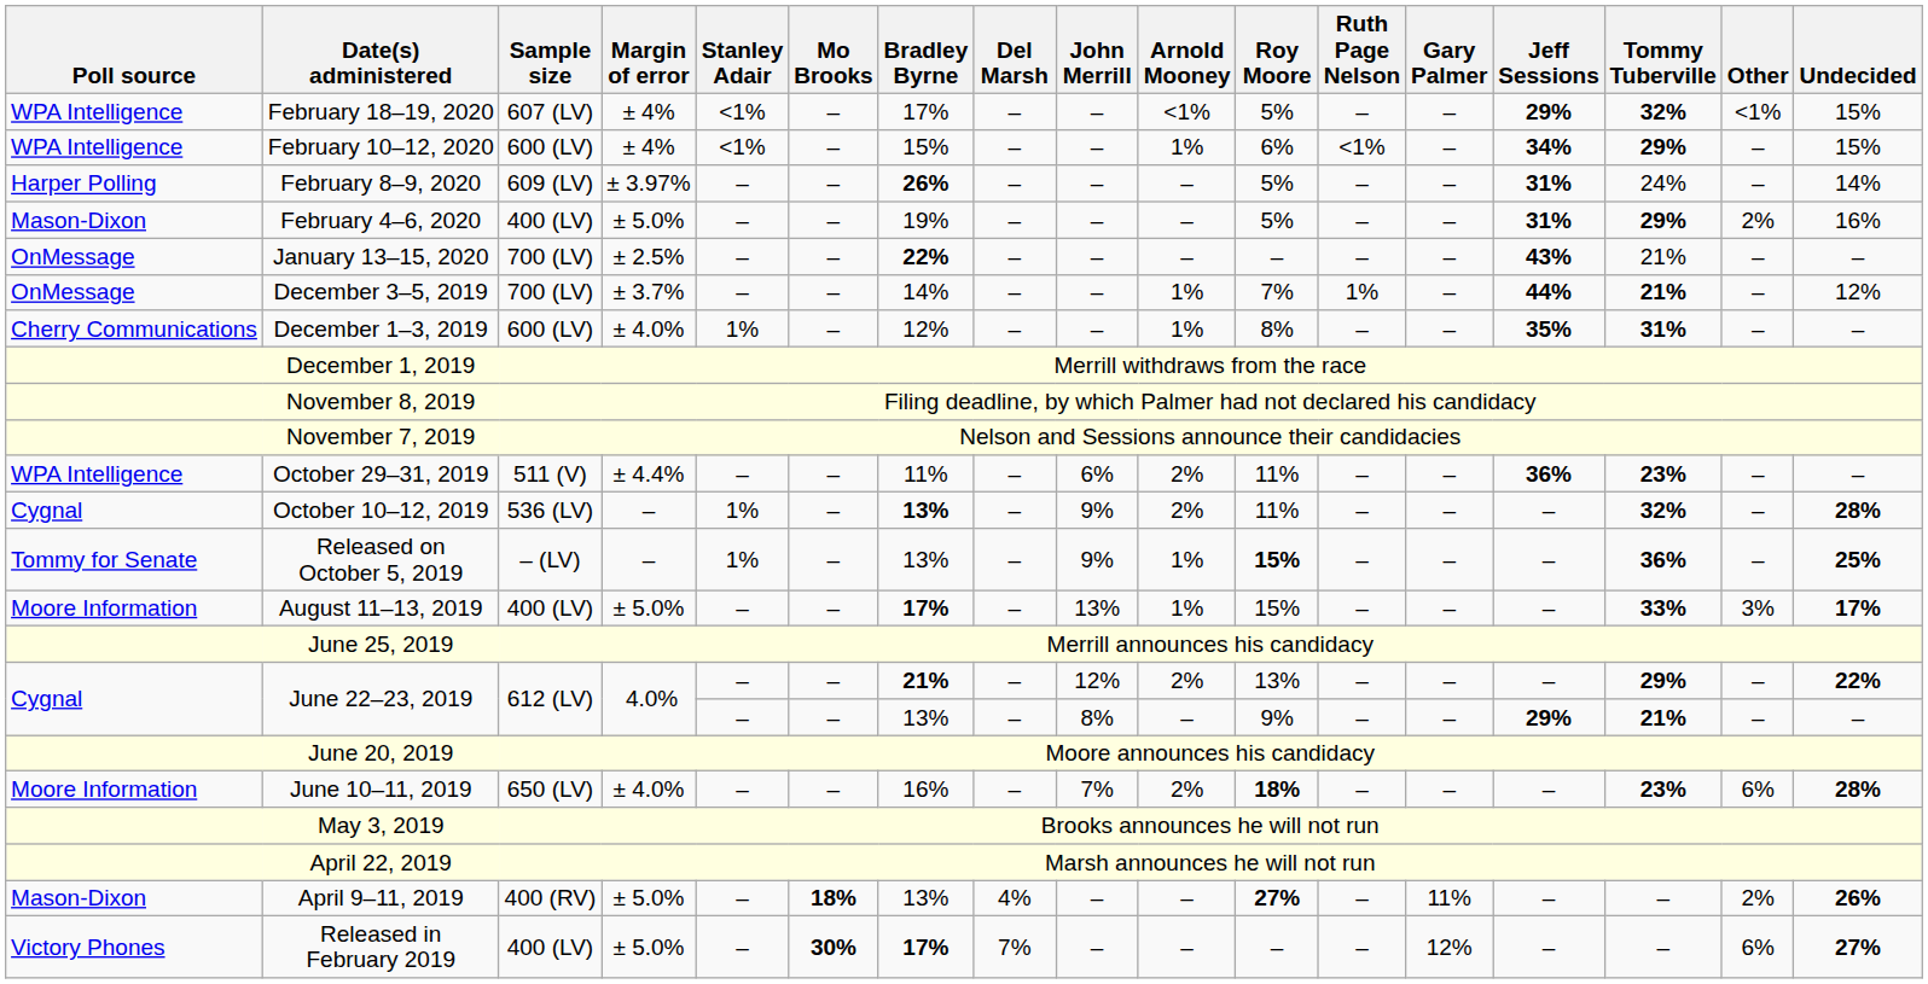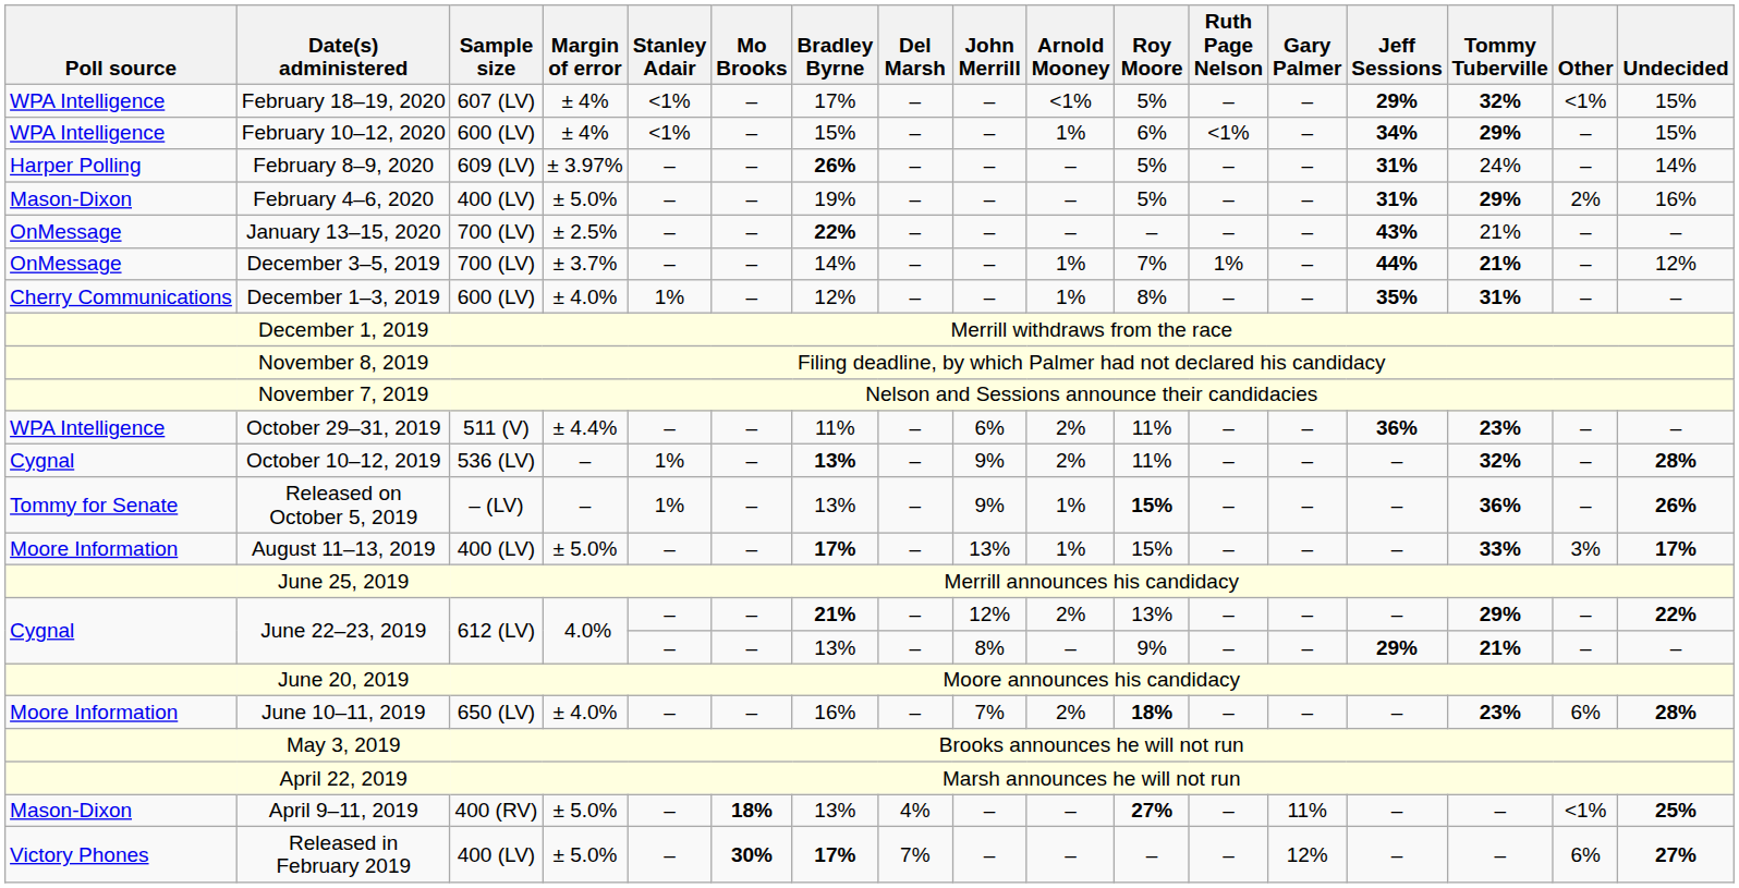Released on October 5, 2019 | Undecided: 25% -> 26%
April 9–11, 2019 | Other: 2% -> <1%
April 9–11, 2019 | Undecided: 26% -> 25%
